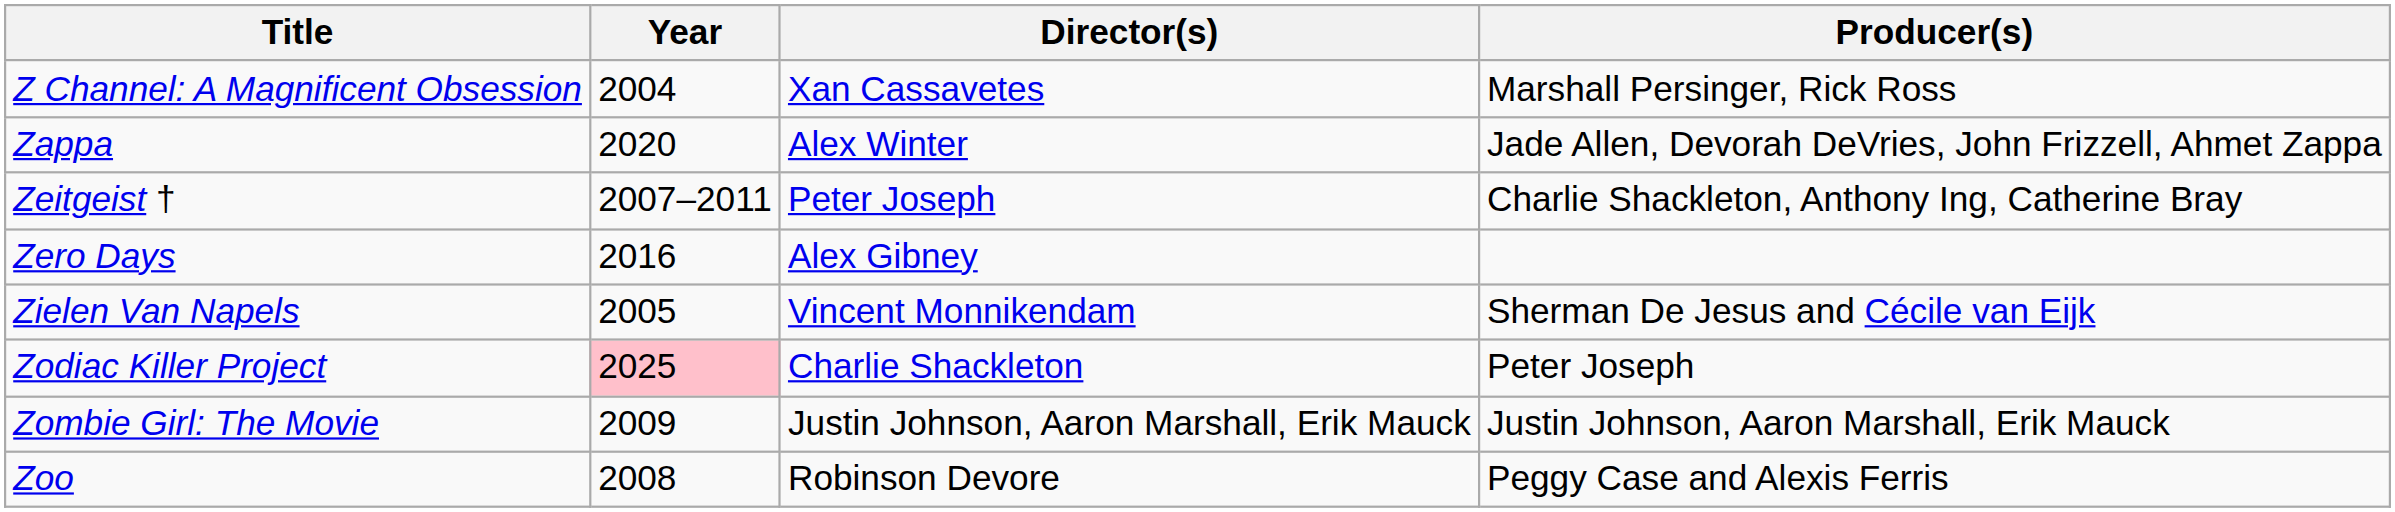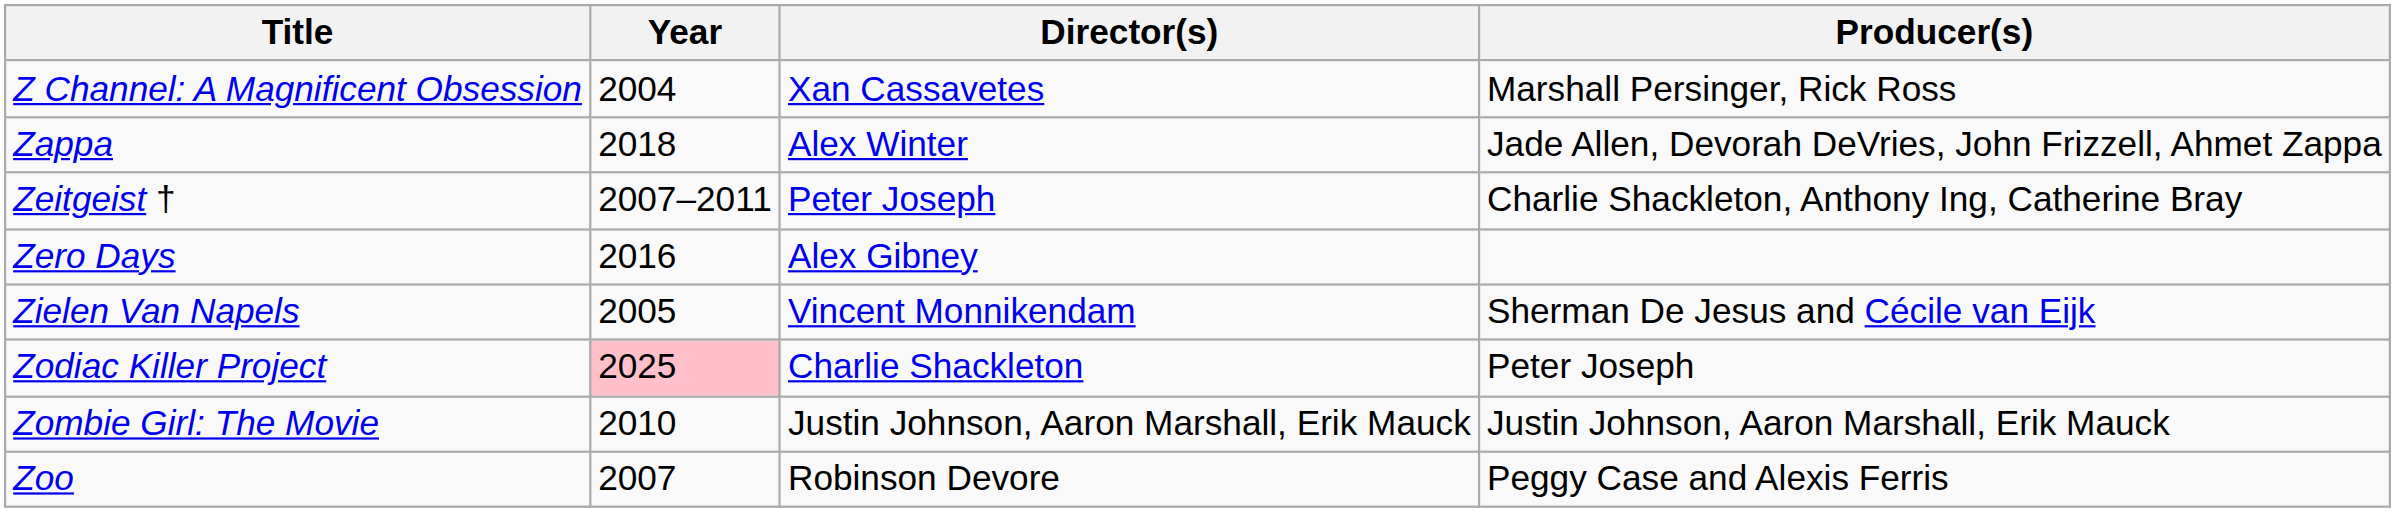Zappa | Year: 2020 -> 2018
Zombie Girl: The Movie | Year: 2009 -> 2010
Zoo | Year: 2008 -> 2007
